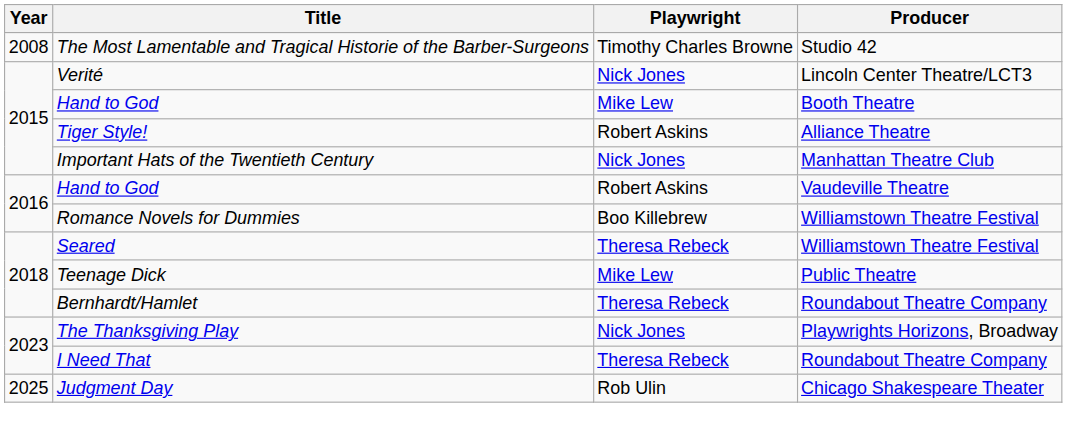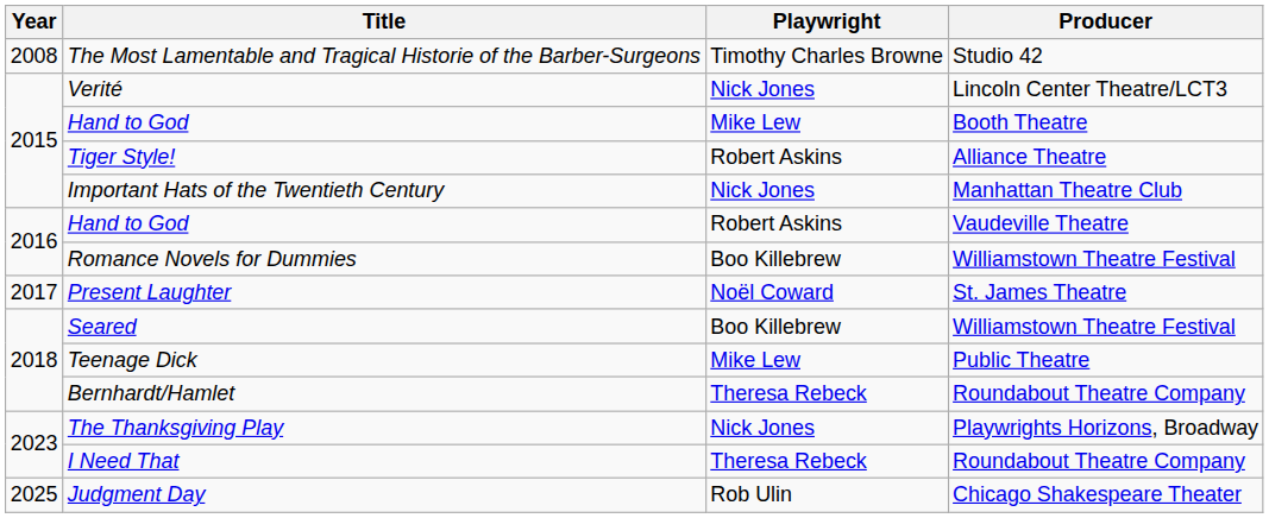+ row: 2017 | Present Laughter | Noël Coward | St. James Theatre
Seared | Playwright: Theresa Rebeck -> Boo Killebrew
